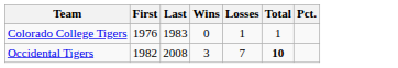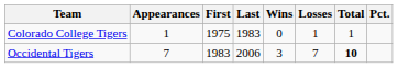+ column: Appearances | 1 | 7
Colorado College Tigers | First: 1976 -> 1975
Occidental Tigers | First: 1982 -> 1983
Occidental Tigers | Last: 2008 -> 2006
